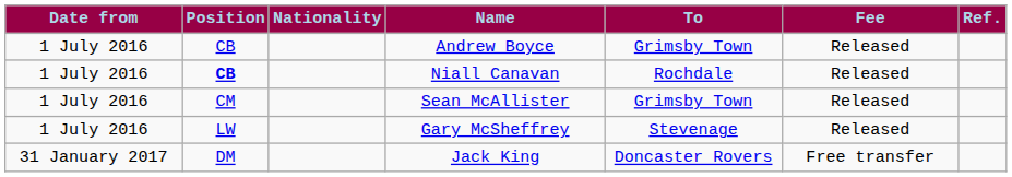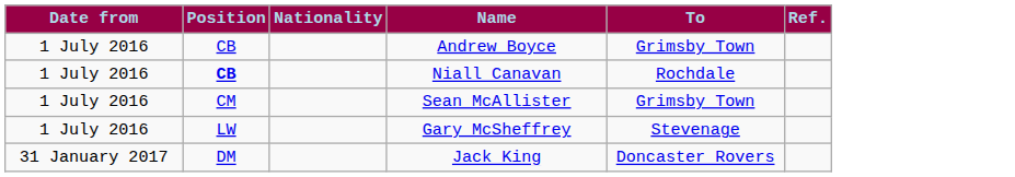- column: Fee | Released | Released | Released | Released | Free transfer
